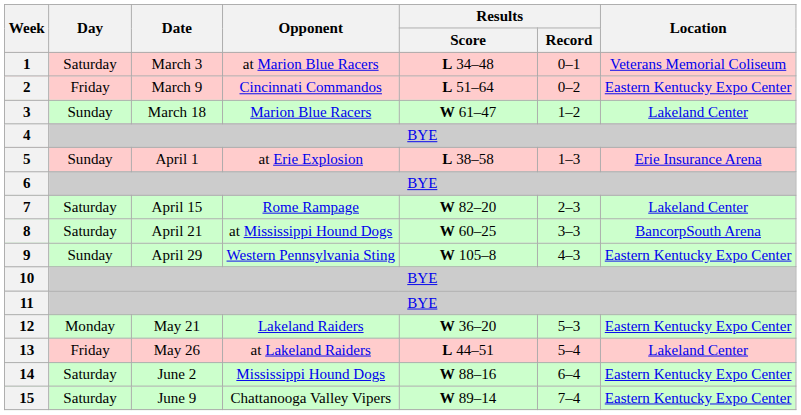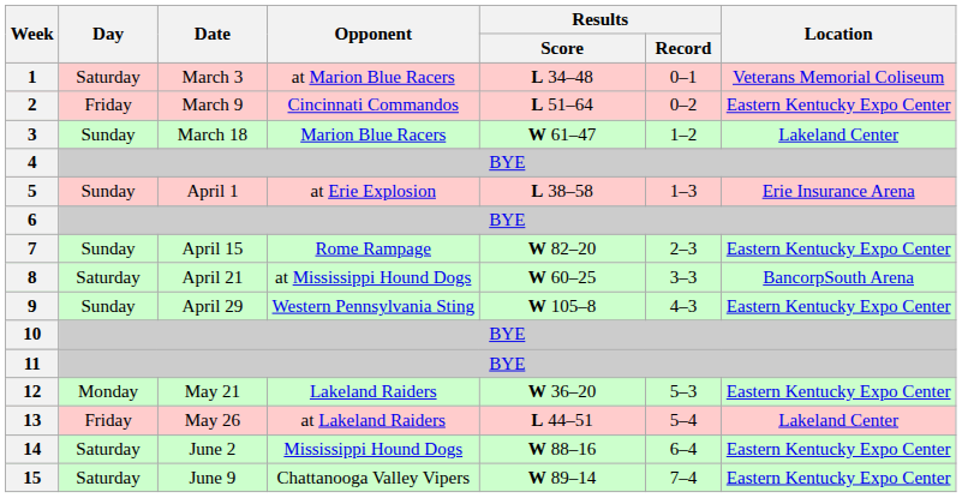7 | Day: Saturday -> Sunday
7 | Location: Lakeland Center -> Eastern Kentucky Expo Center
